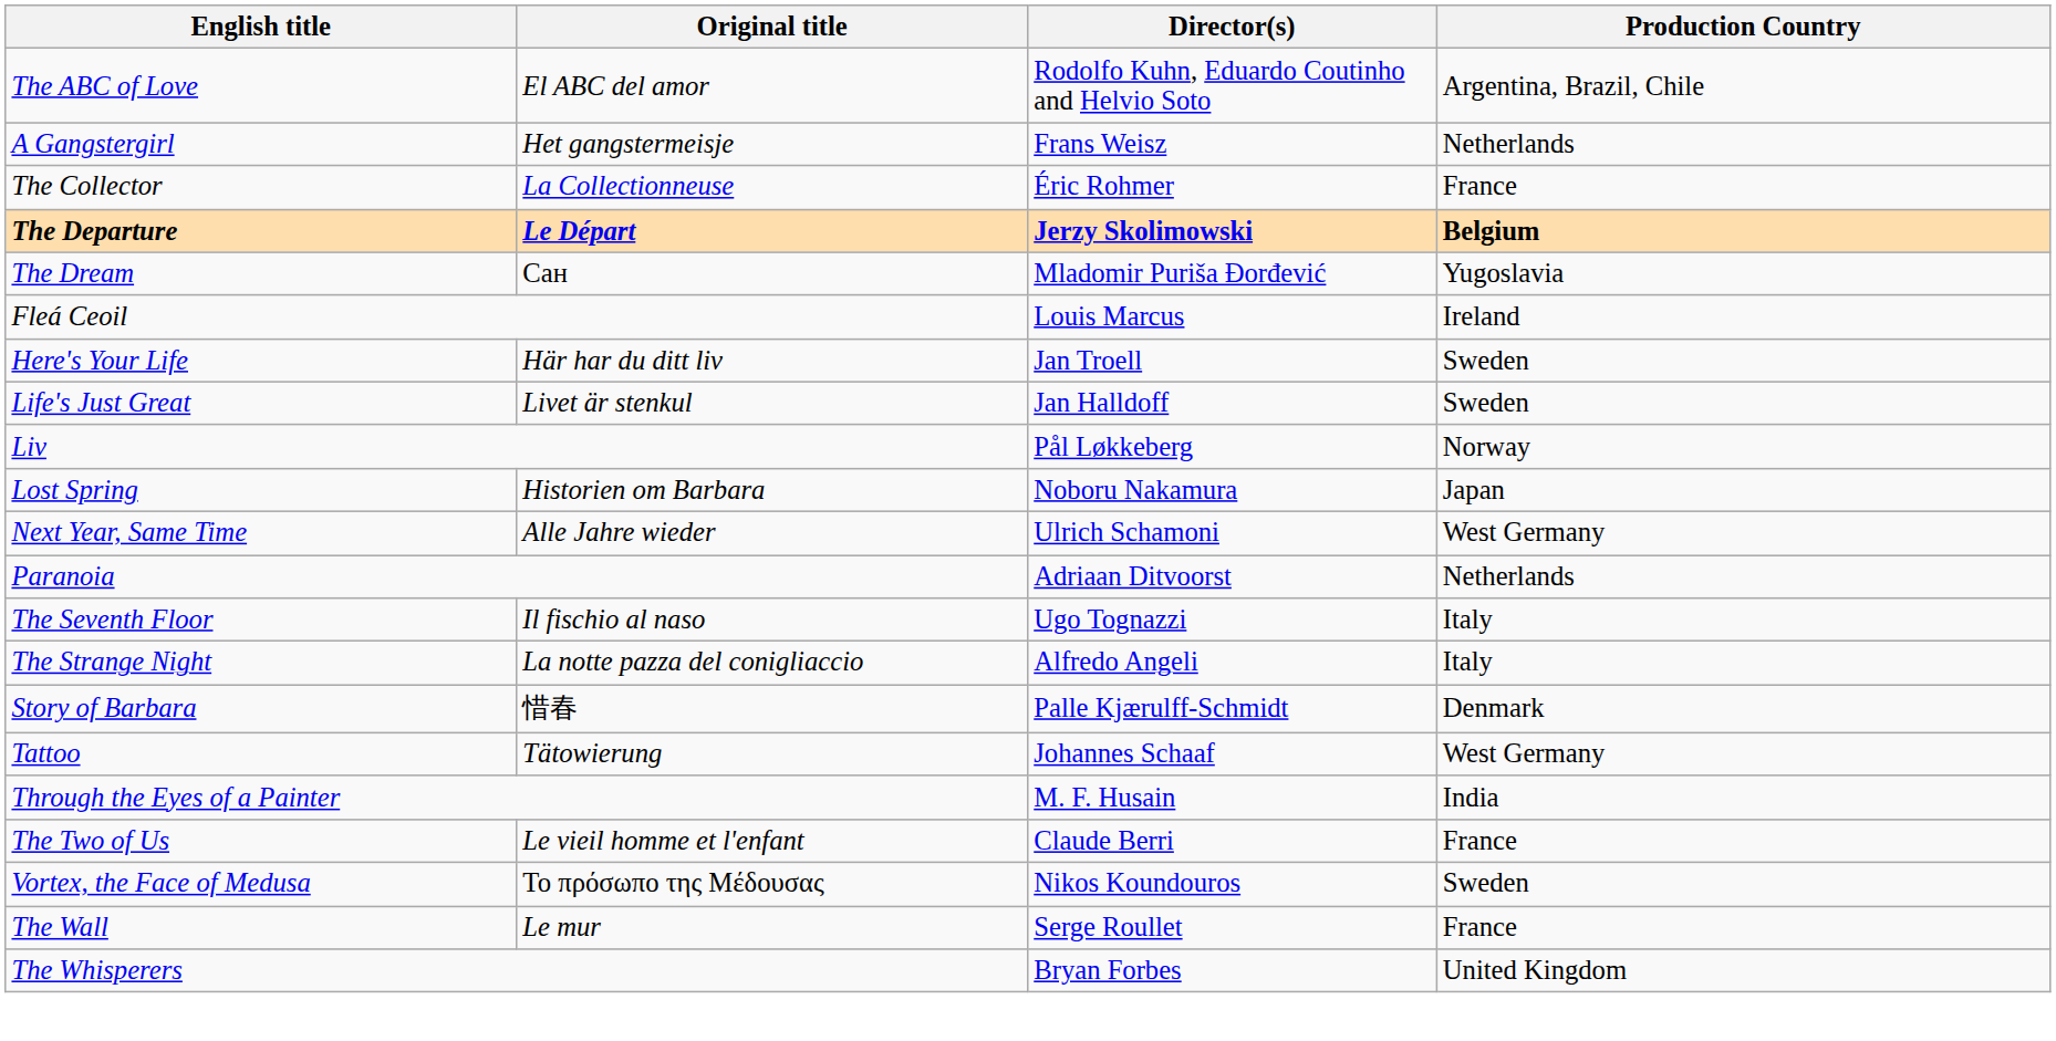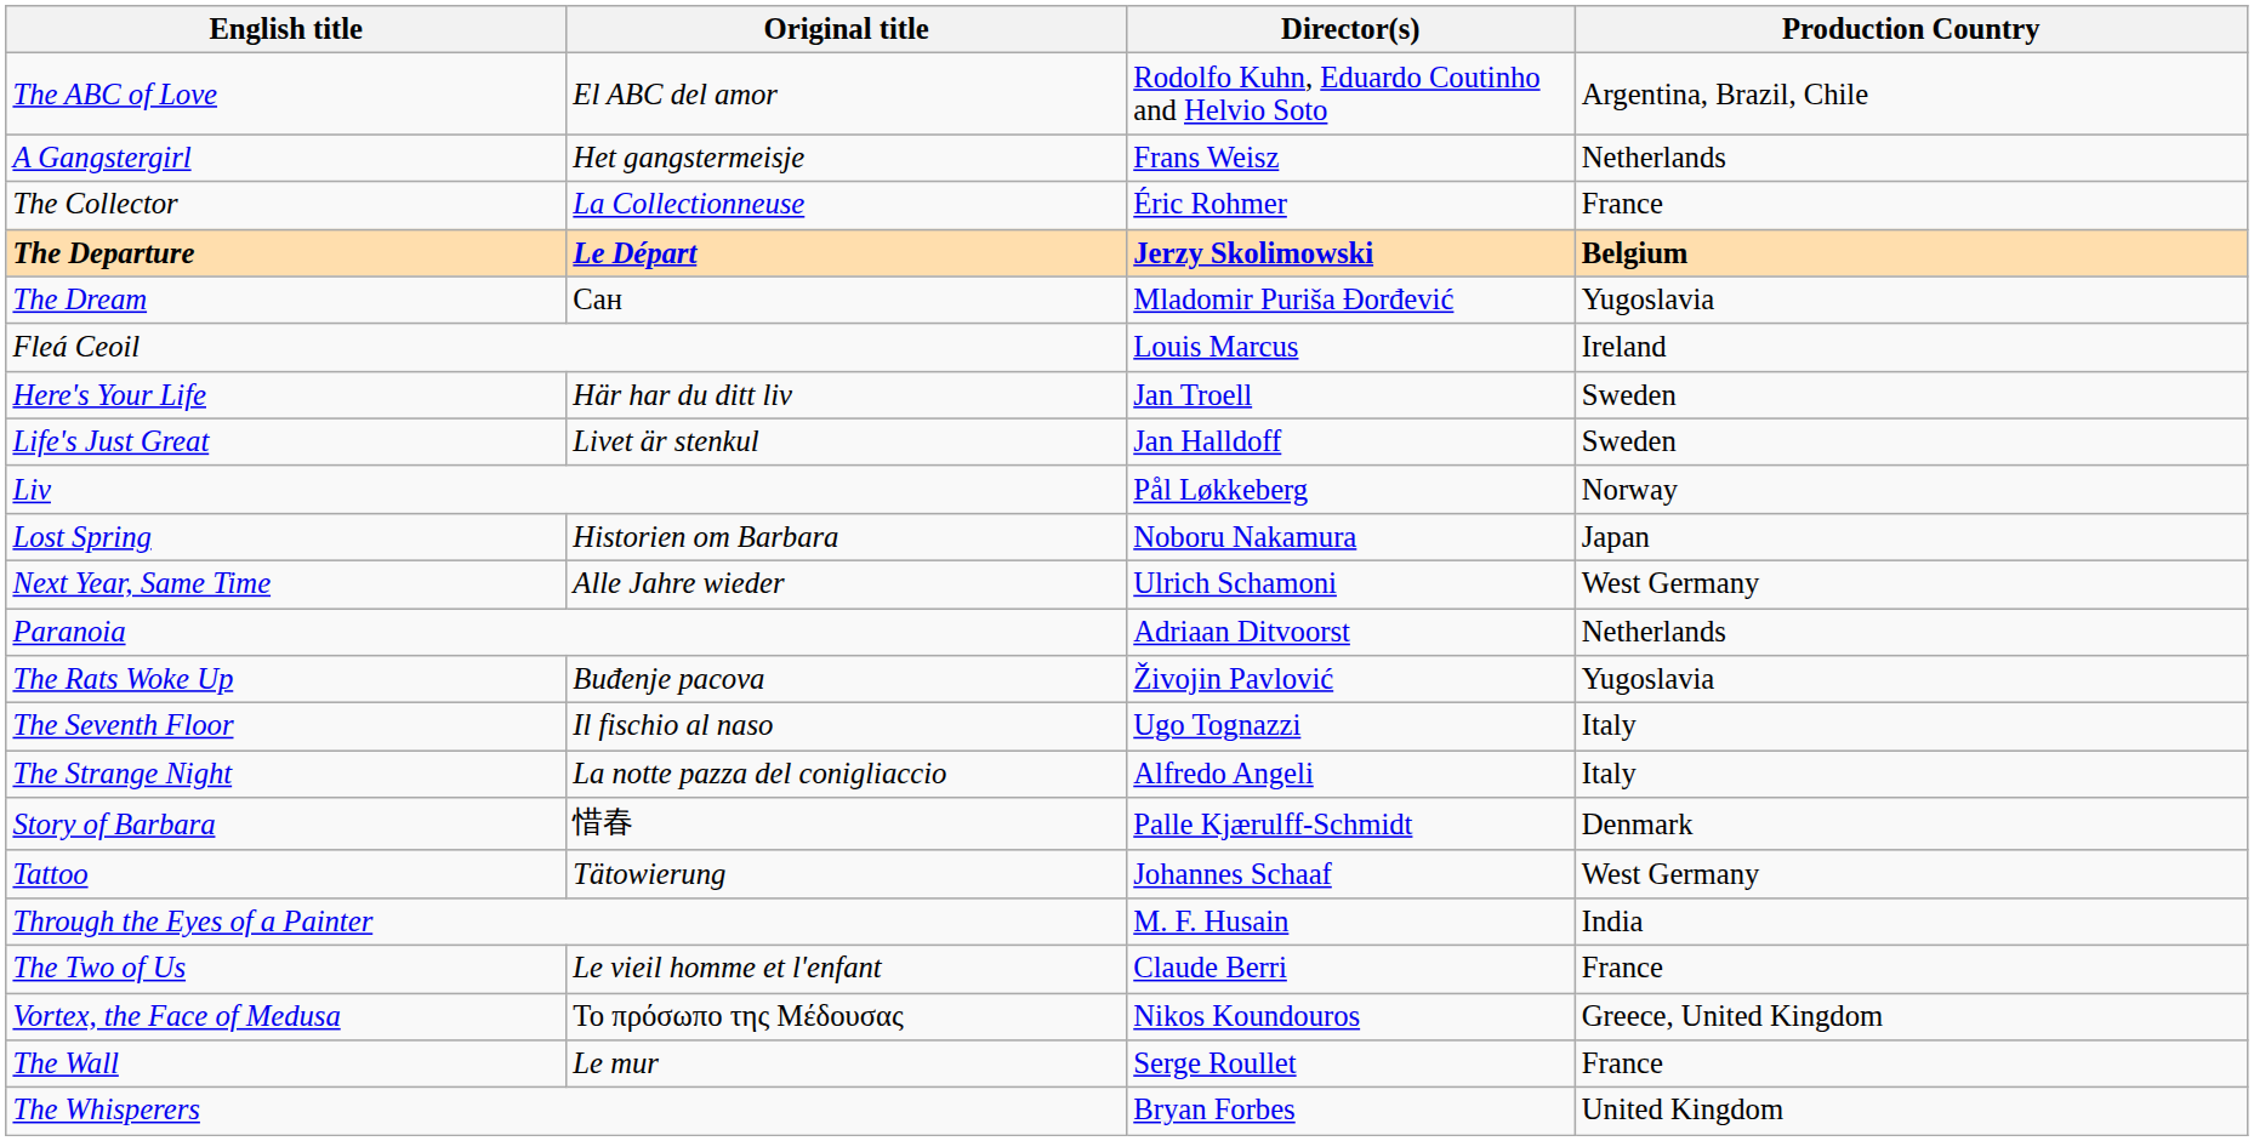+ row: The Rats Woke Up | Buđenje pacova | Živojin Pavlović | Yugoslavia
Vortex, the Face of Medusa | Production Country: Sweden -> Greece, United Kingdom
